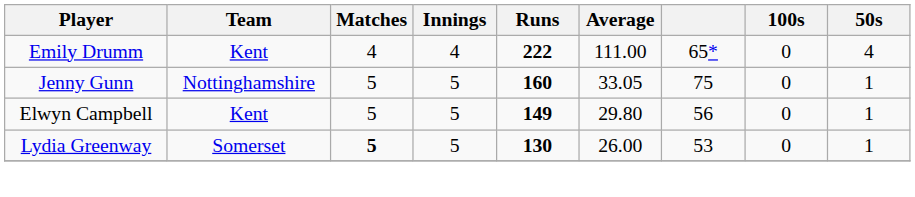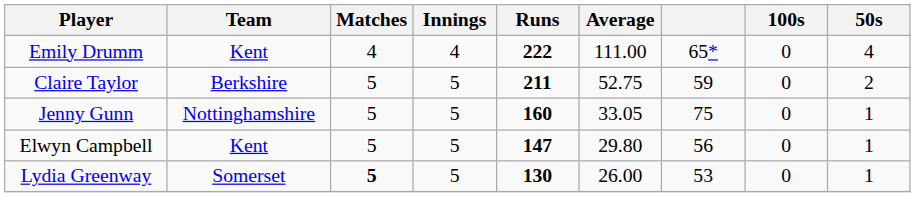+ row: Claire Taylor | Berkshire | 5 | 5 | 211 | 52.75 | 59 | 0 | 2
Elwyn Campbell | Runs: 149 -> 147
